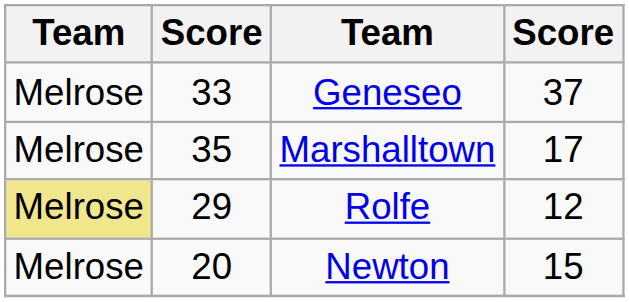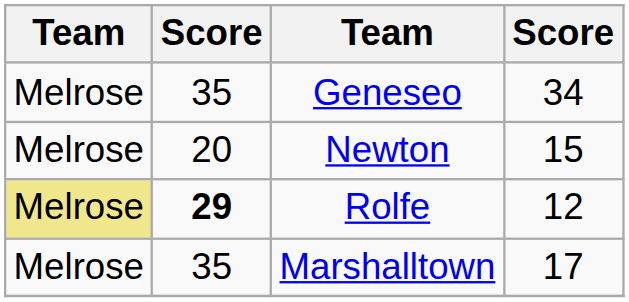Geneseo | column 2: 33 -> 35
Geneseo | column 4: 37 -> 34
rows swapped: Newton <-> Marshalltown
Rolfe | column 2: normal -> bold
